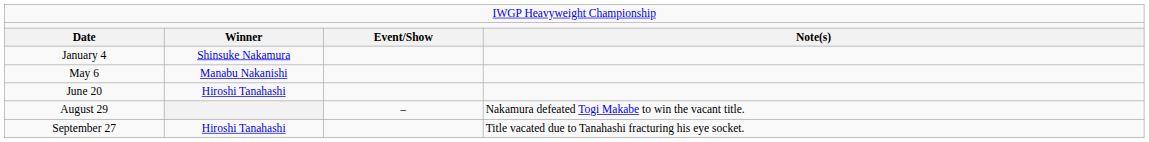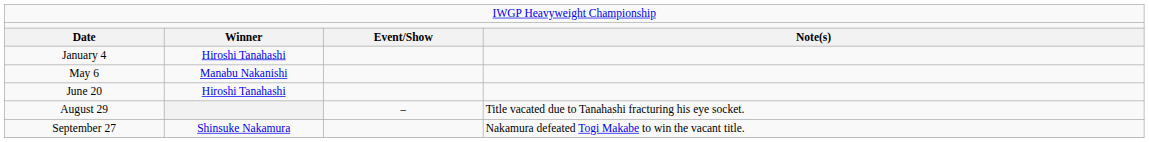January 4 | column 2: Shinsuke Nakamura -> Hiroshi Tanahashi
August 29 | column 4: Nakamura defeated Togi Makabe to win the vacant title. -> Title vacated due to Tanahashi fracturing his eye socket.
September 27 | column 2: Hiroshi Tanahashi -> Shinsuke Nakamura
September 27 | column 4: Title vacated due to Tanahashi fracturing his eye socket. -> Nakamura defeated Togi Makabe to win the vacant title.
